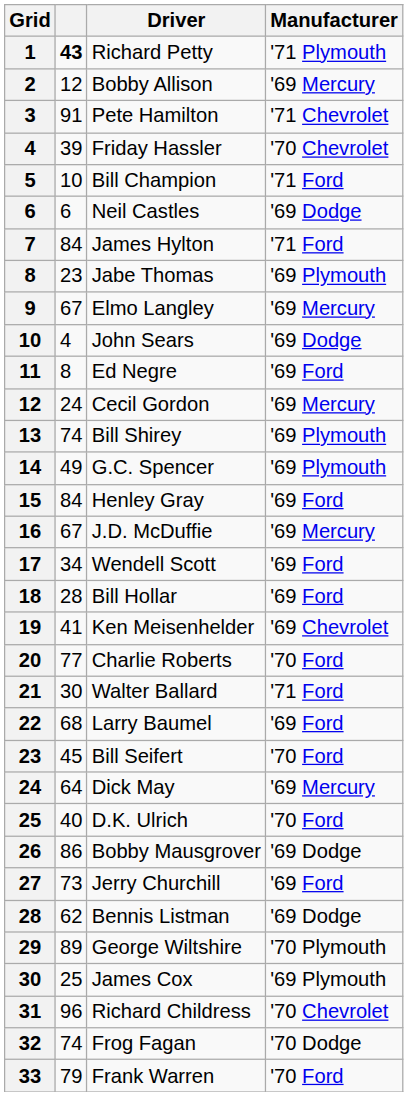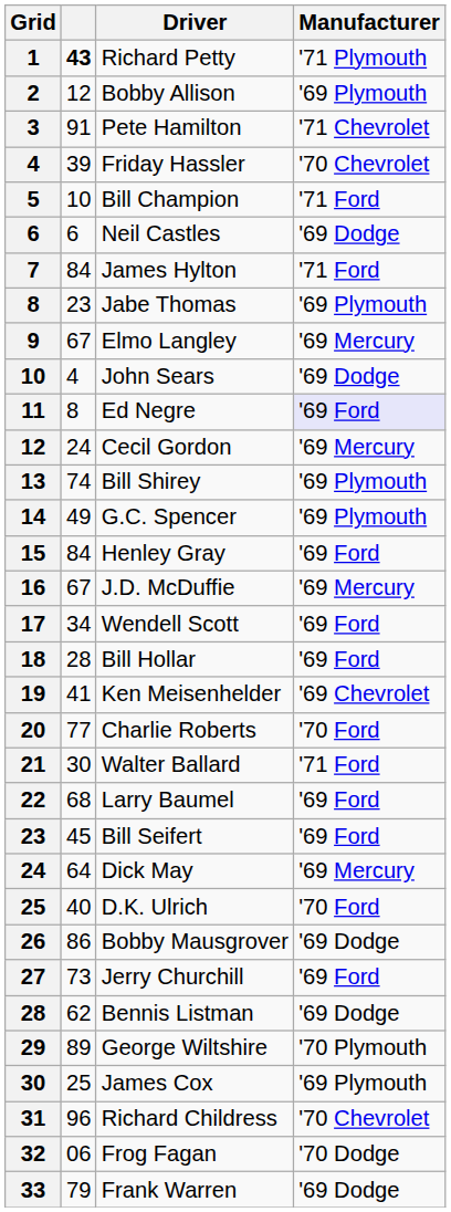Bobby Allison | Manufacturer: '69 Mercury -> '69 Plymouth
Ed Negre | Manufacturer: no background -> lavender background
Bill Seifert | Manufacturer: '70 Ford -> '69 Ford
Frog Fagan | column 2: 74 -> 06
Frank Warren | Manufacturer: '70 Ford -> '69 Dodge
